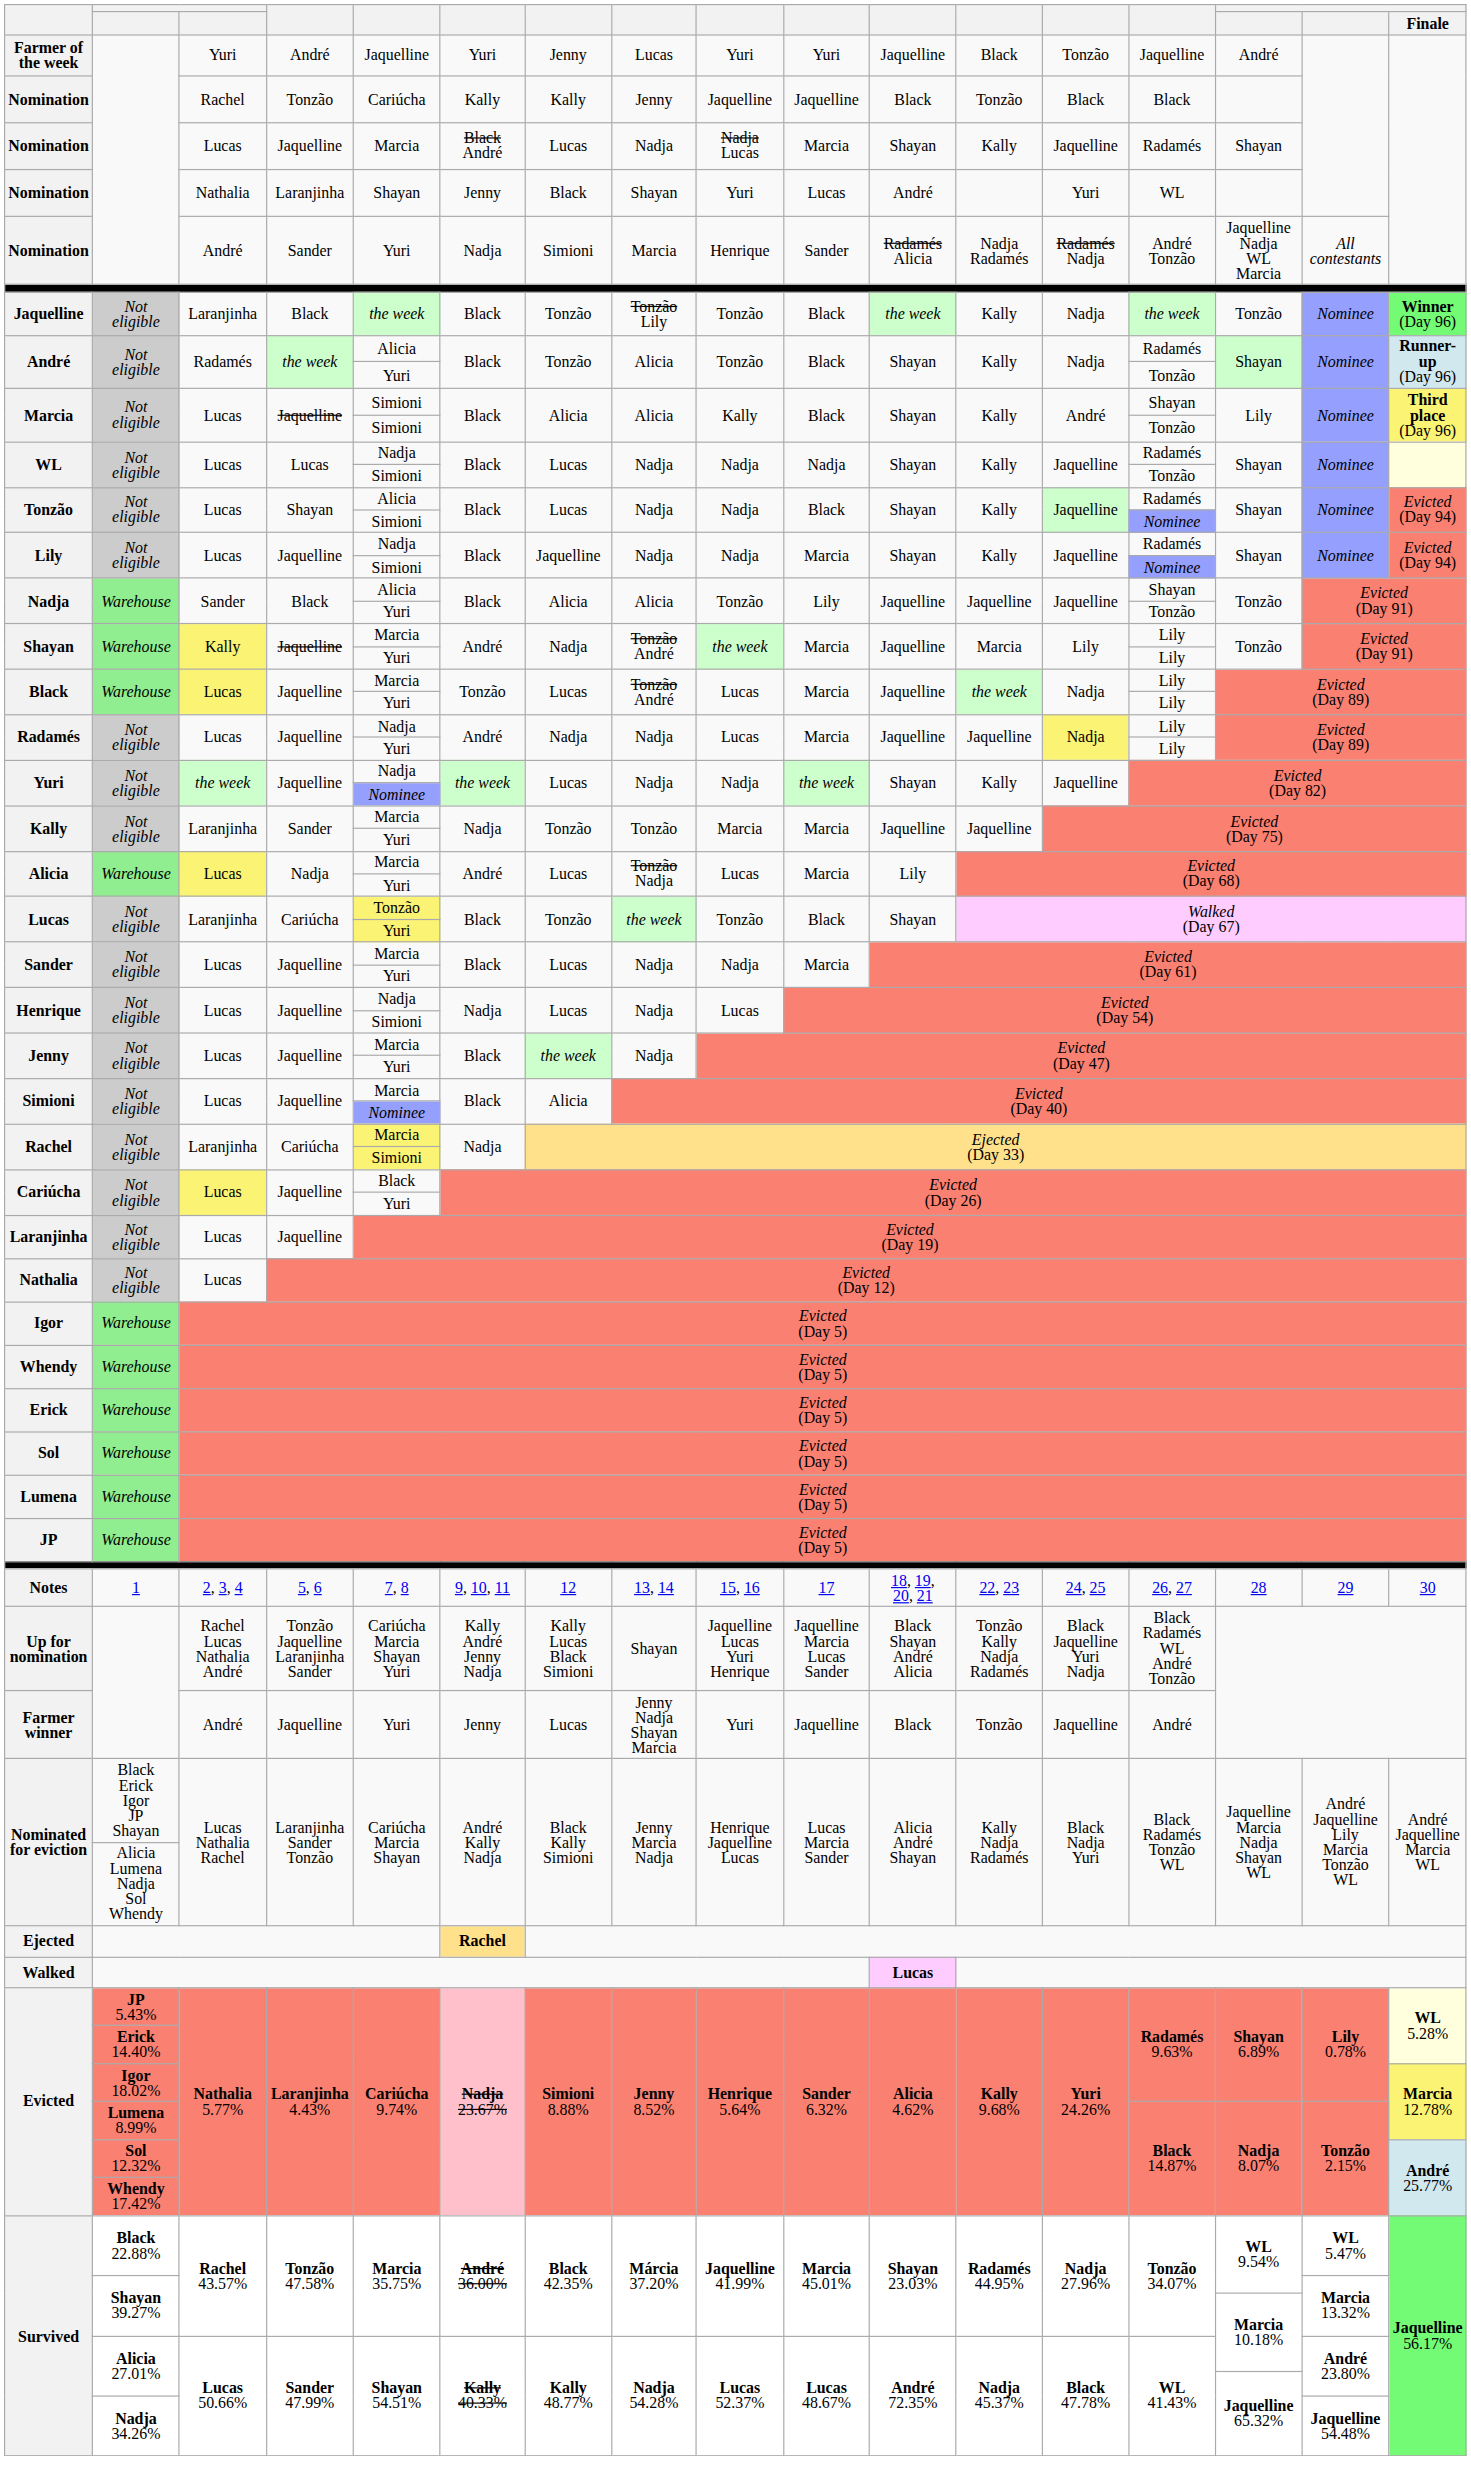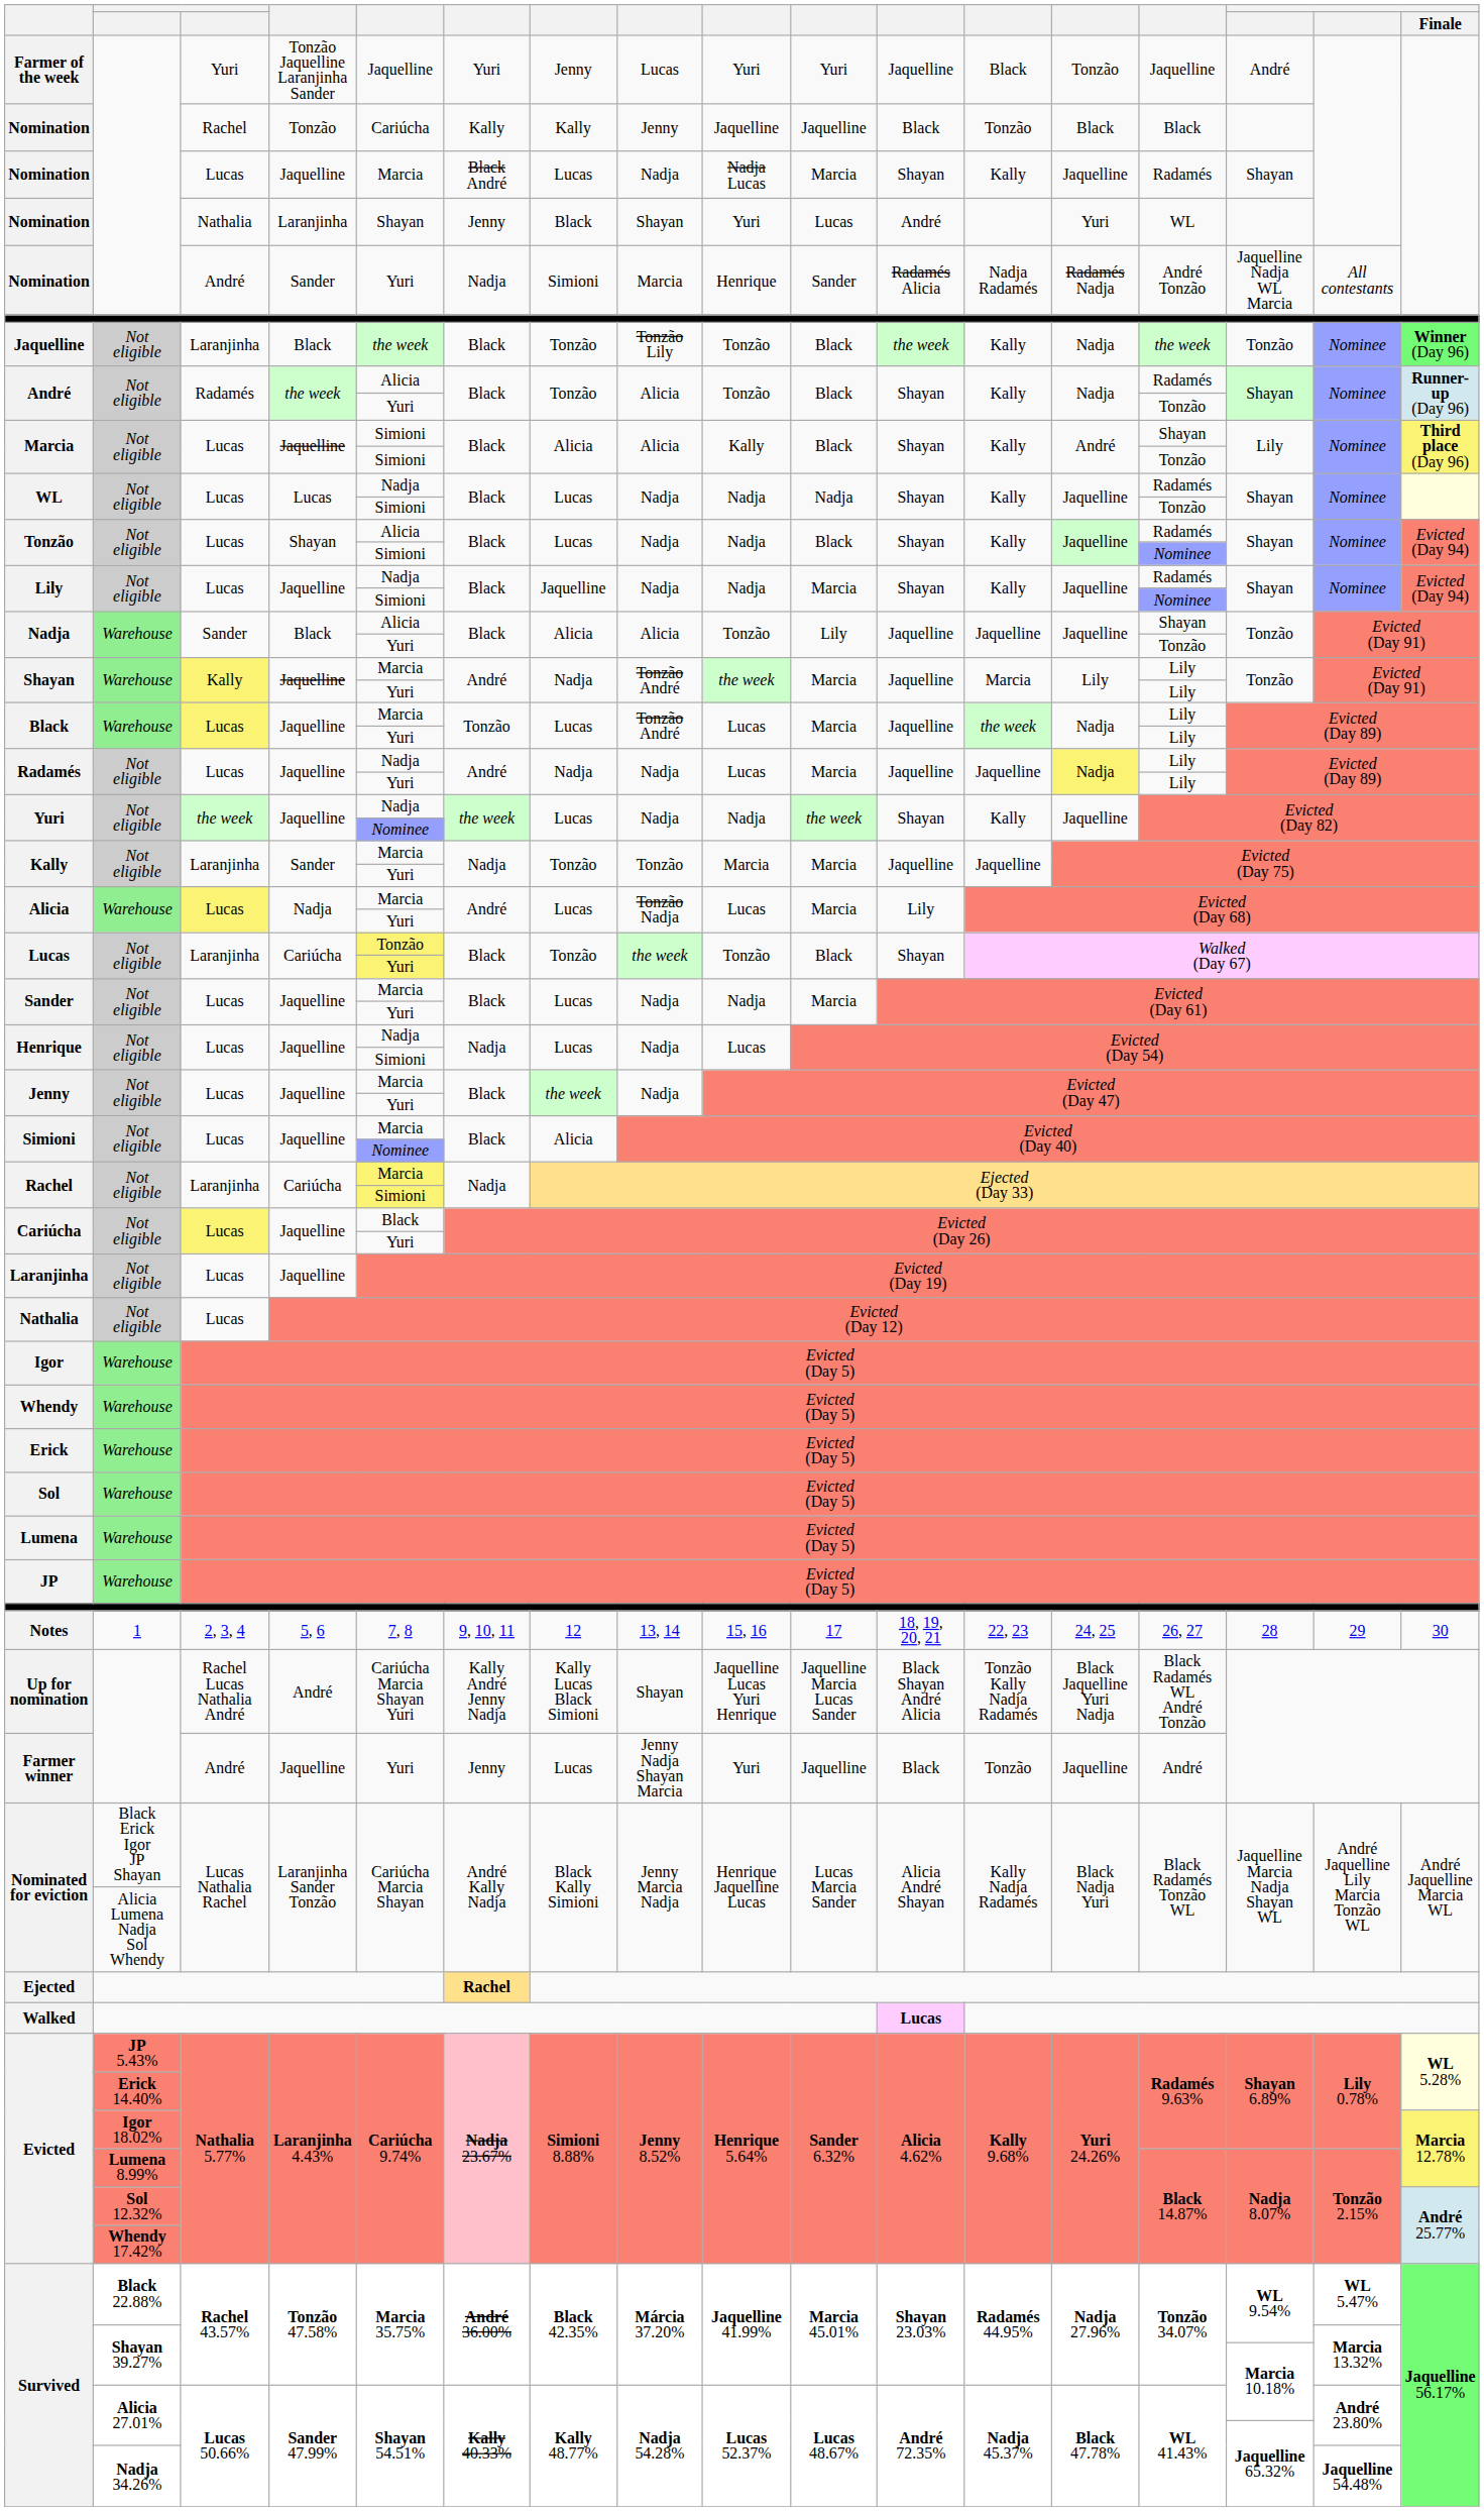Farmer of the week | column 4: André -> Tonzão Jaquelline Laranjinha Sander
Up for nomination | column 4: Tonzão Jaquelline Laranjinha Sander -> André
